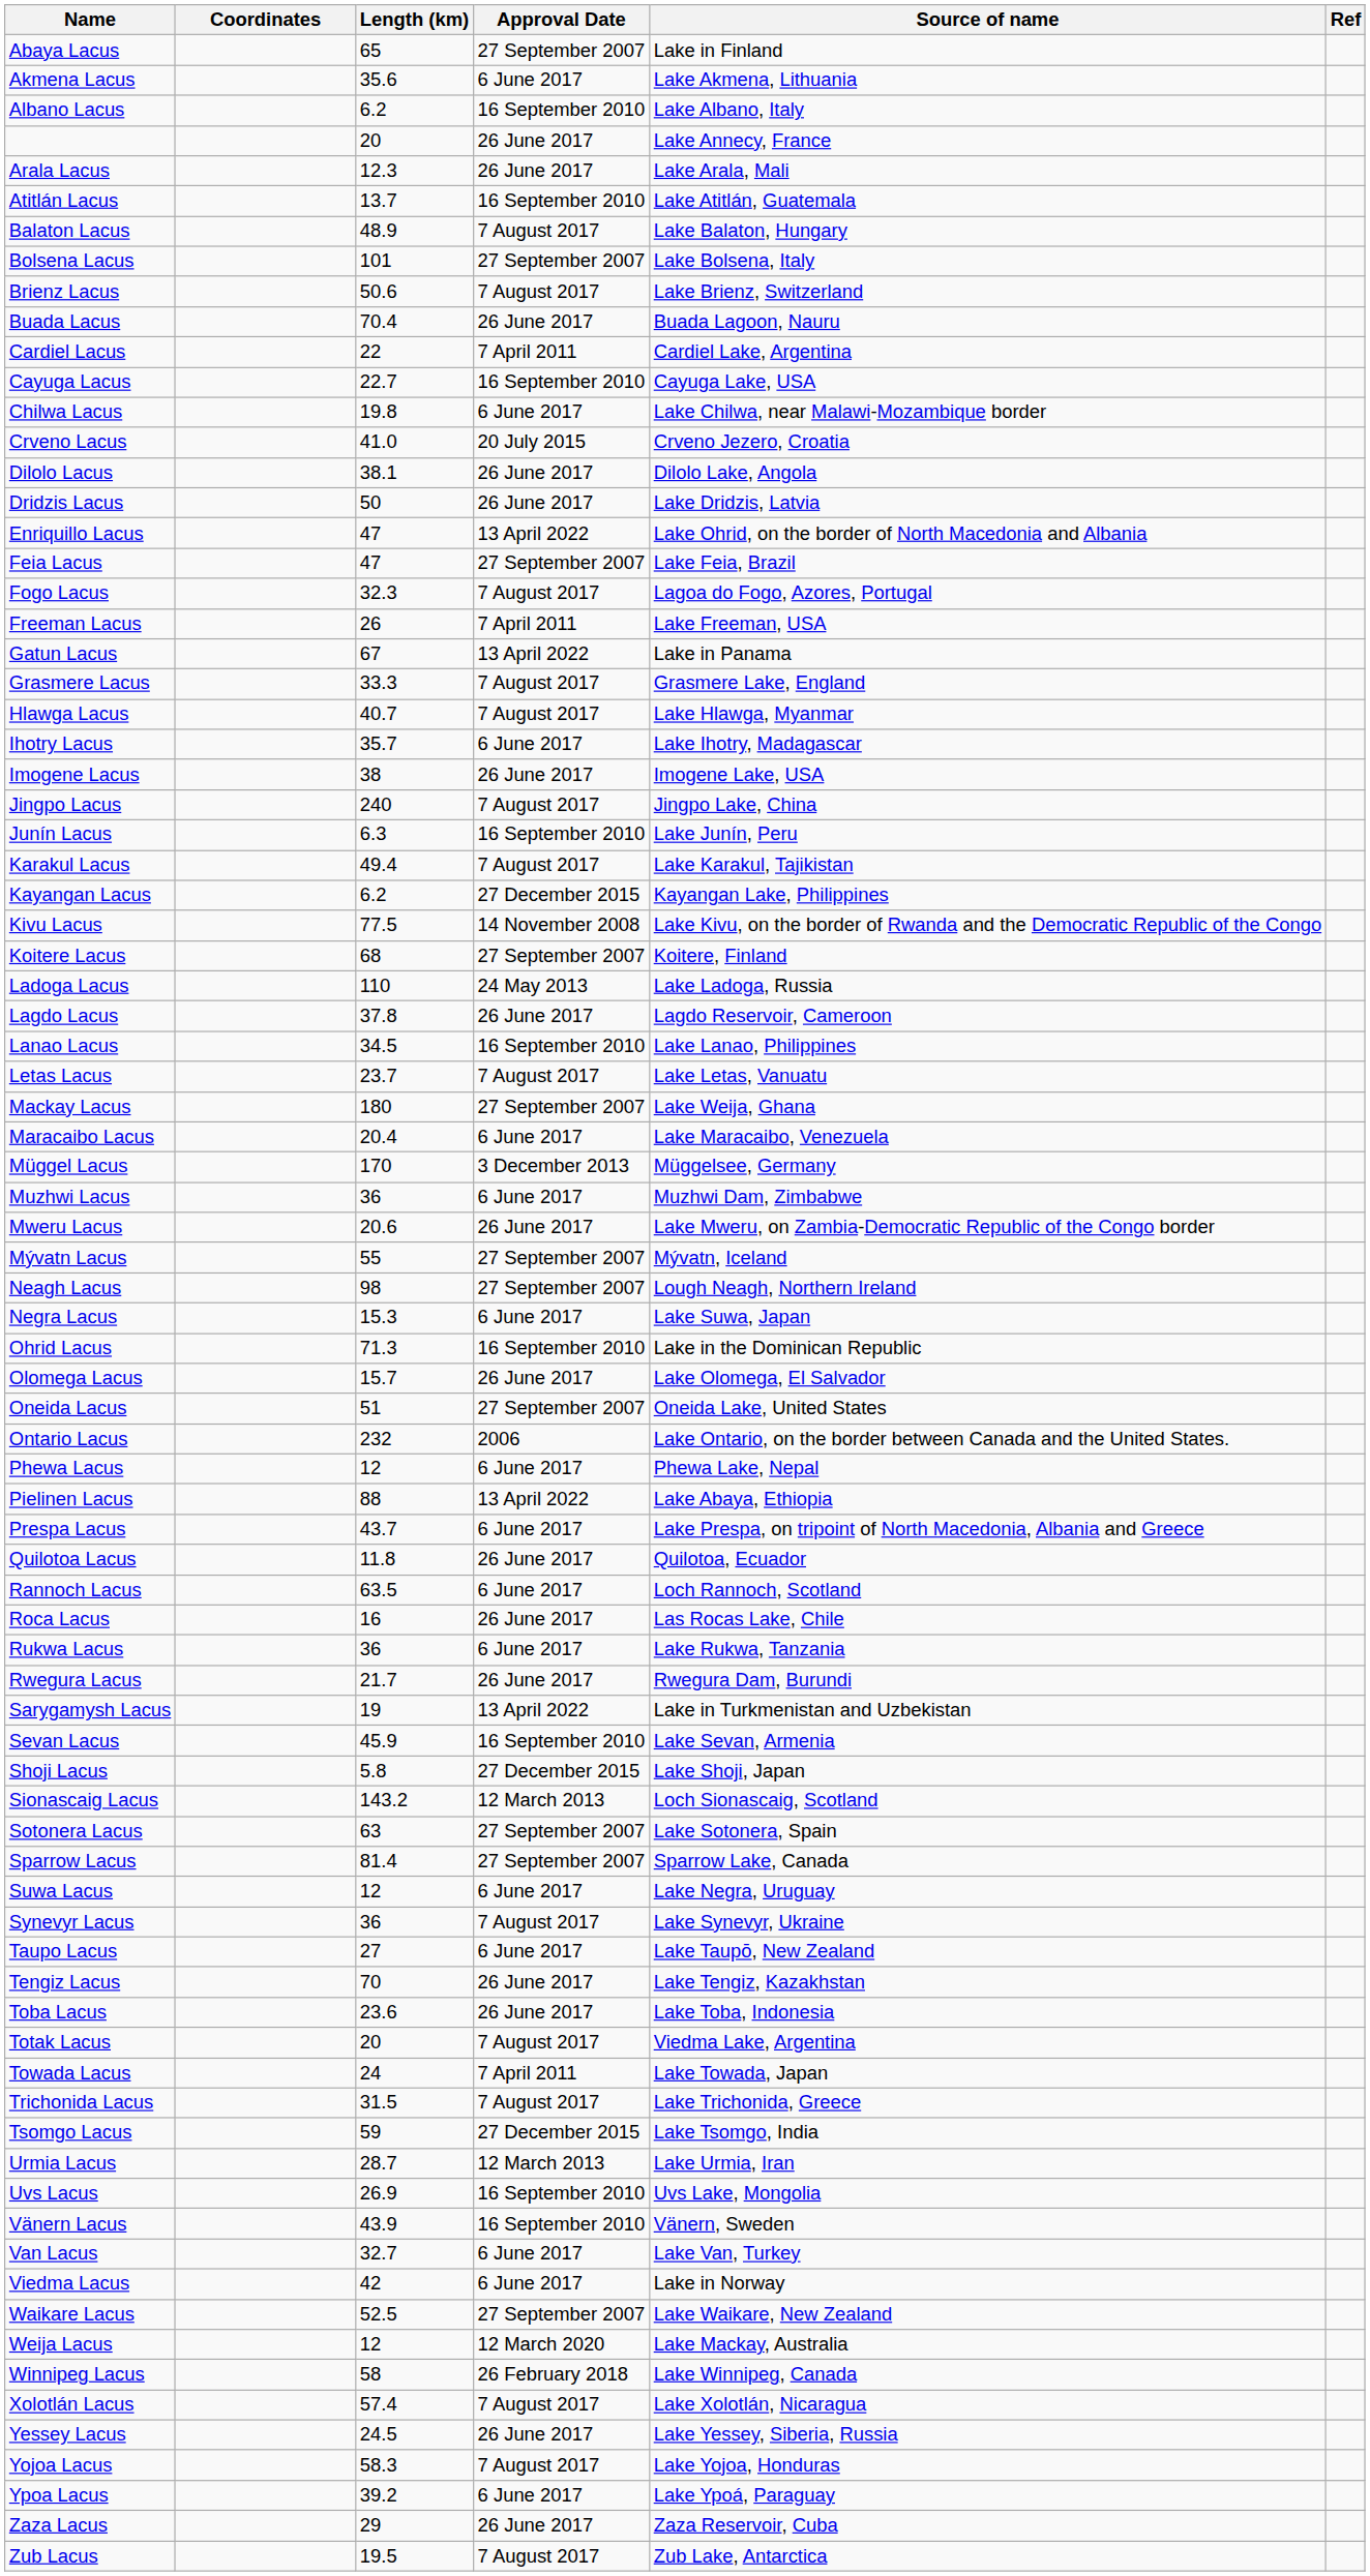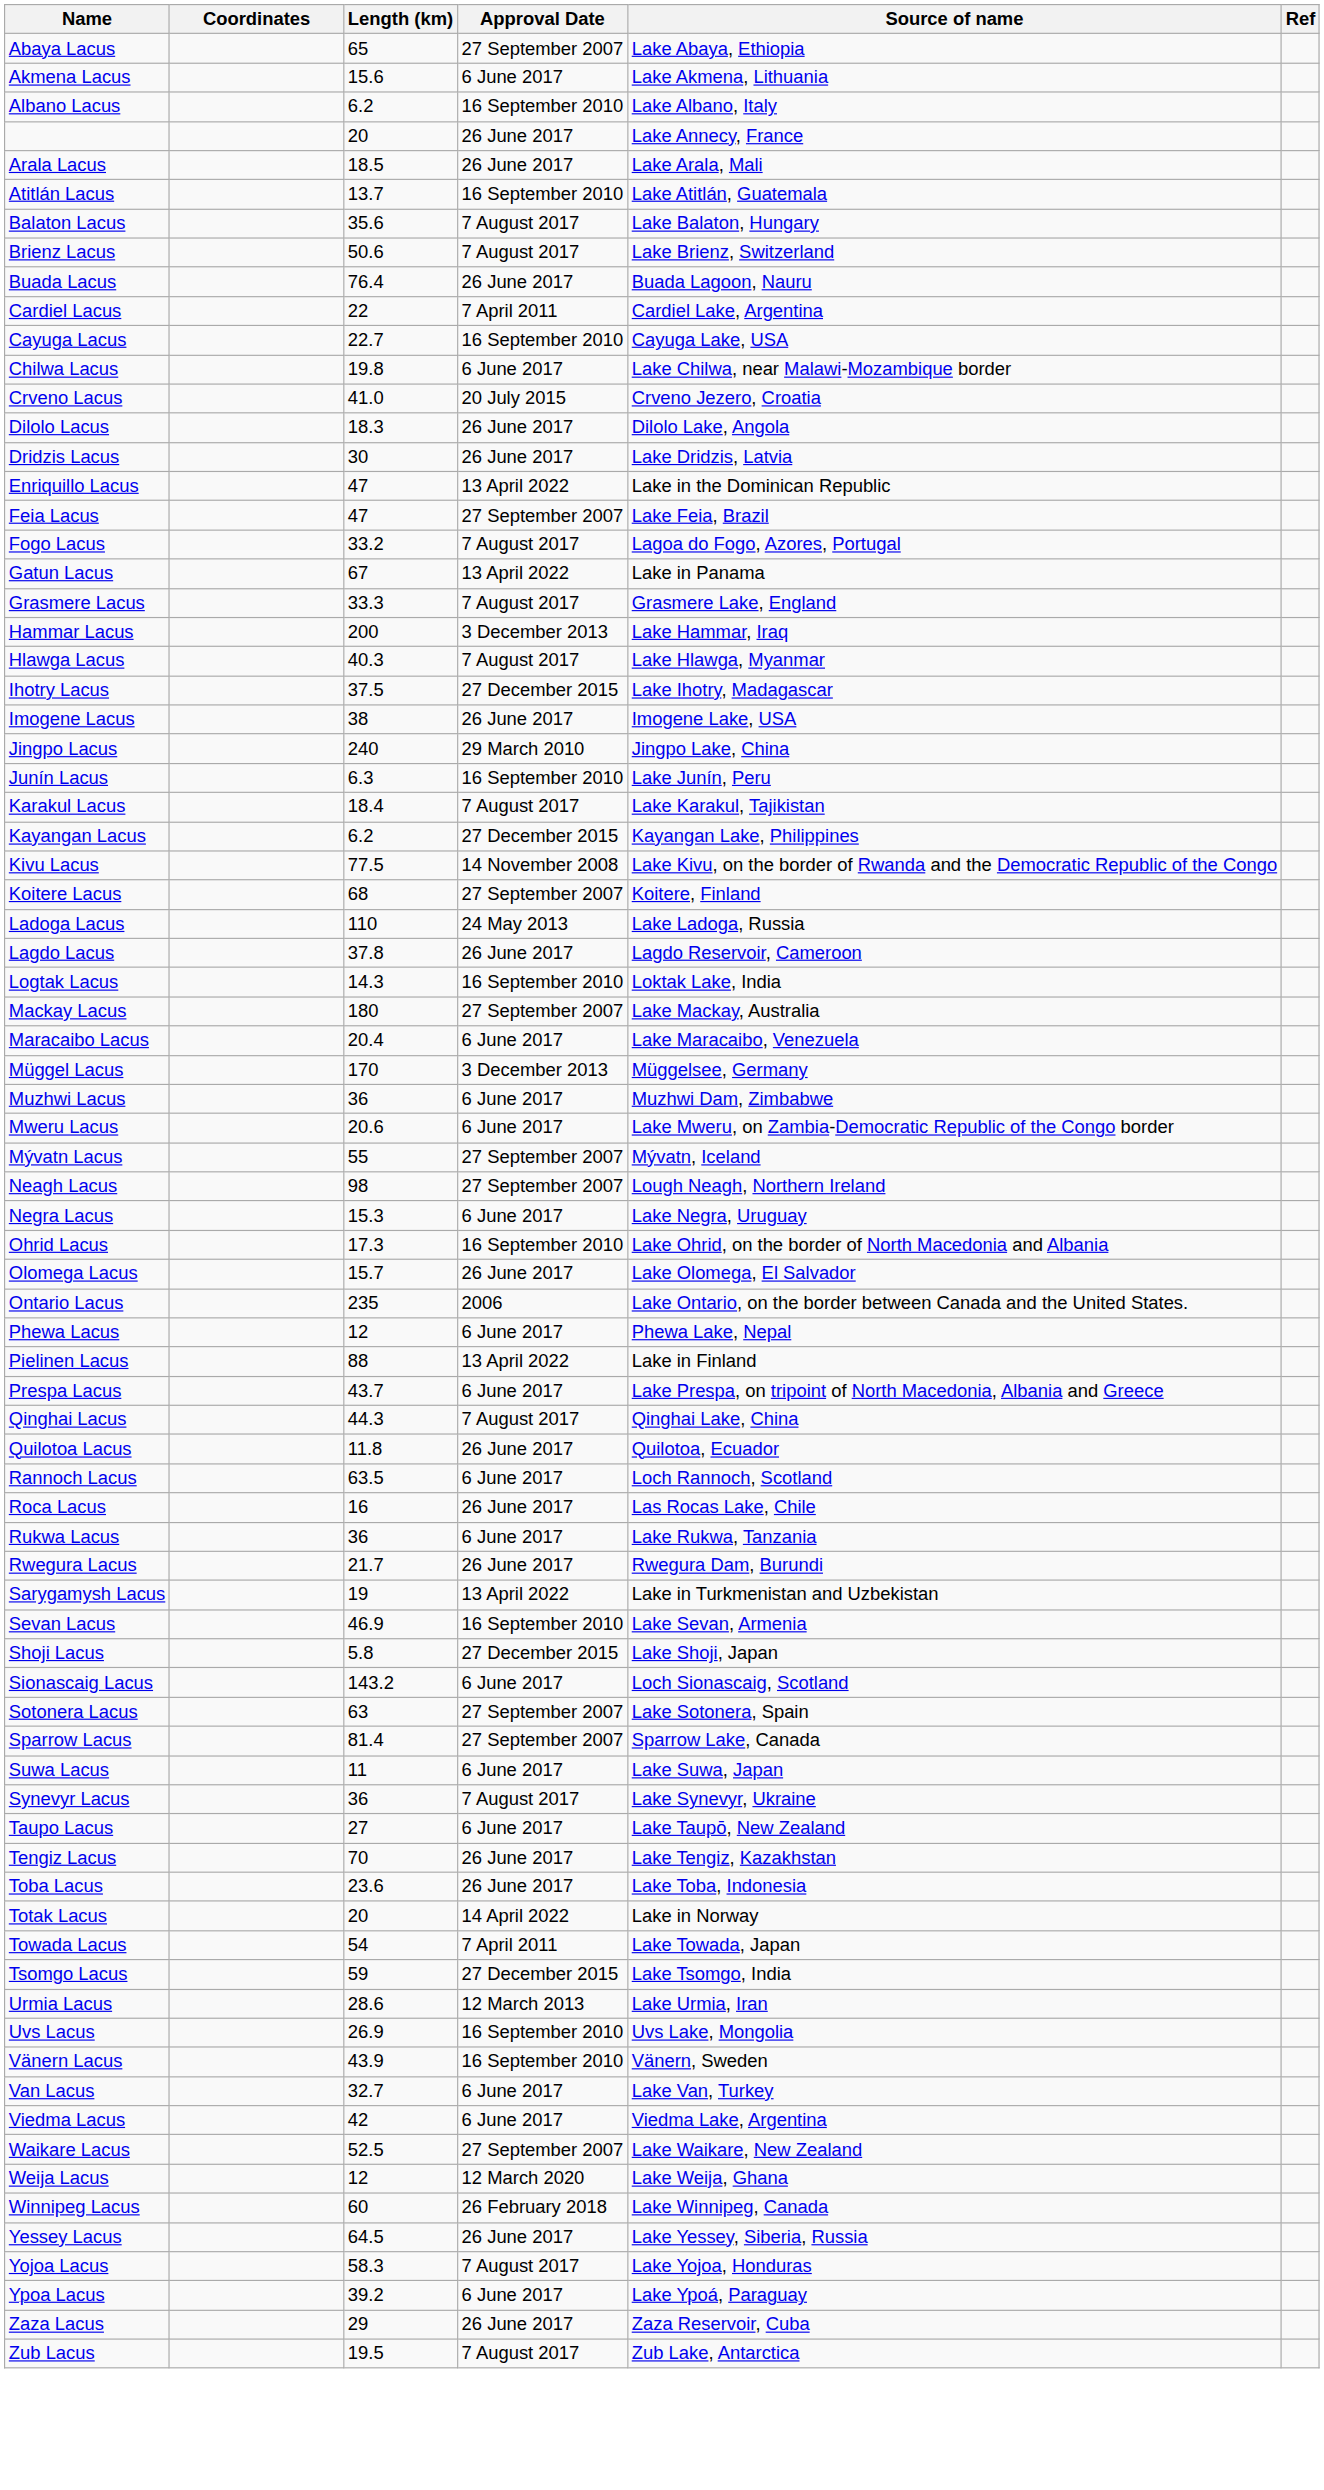Abaya Lacus | Source of name: Lake in Finland -> Lake Abaya, Ethiopia
Akmena Lacus | Length (km): 35.6 -> 15.6
Arala Lacus | Length (km): 12.3 -> 18.5
Balaton Lacus | Length (km): 48.9 -> 35.6
- row: Bolsena Lacus | 101 | 27 September 2007 | Lake Bolsena, Italy
Buada Lacus | Length (km): 70.4 -> 76.4
Dilolo Lacus | Length (km): 38.1 -> 18.3
Dridzis Lacus | Length (km): 50 -> 30
Enriquillo Lacus | Source of name: Lake Ohrid, on the border of North Macedonia and Albania -> Lake in the Dominican Republic
Fogo Lacus | Length (km): 32.3 -> 33.2
- row: Freeman Lacus | 26 | 7 April 2011 | Lake Freeman, USA
+ row: Hammar Lacus | 200 | 3 December 2013 | Lake Hammar, Iraq
Hlawga Lacus | Length (km): 40.7 -> 40.3
Ihotry Lacus | Length (km): 35.7 -> 37.5
Ihotry Lacus | Approval Date: 6 June 2017 -> 27 December 2015
Jingpo Lacus | Approval Date: 7 August 2017 -> 29 March 2010
Karakul Lacus | Length (km): 49.4 -> 18.4
- row: Lanao Lacus | 34.5 | 16 September 2010 | Lake Lanao, Philippines
- row: Letas Lacus | 23.7 | 7 August 2017 | Lake Letas, Vanuatu
+ row: Logtak Lacus | 14.3 | 16 September 2010 | Loktak Lake, India
Mackay Lacus | Source of name: Lake Weija, Ghana -> Lake Mackay, Australia
Mweru Lacus | Approval Date: 26 June 2017 -> 6 June 2017
Negra Lacus | Source of name: Lake Suwa, Japan -> Lake Negra, Uruguay
Ohrid Lacus | Length (km): 71.3 -> 17.3
Ohrid Lacus | Source of name: Lake in the Dominican Republic -> Lake Ohrid, on the border of North Macedonia and Albania
- row: Oneida Lacus | 51 | 27 September 2007 | Oneida Lake, United States
Ontario Lacus | Length (km): 232 -> 235
Pielinen Lacus | Source of name: Lake Abaya, Ethiopia -> Lake in Finland
+ row: Qinghai Lacus | 44.3 | 7 August 2017 | Qinghai Lake, China
Sevan Lacus | Length (km): 45.9 -> 46.9
Sionascaig Lacus | Approval Date: 12 March 2013 -> 6 June 2017
Suwa Lacus | Length (km): 12 -> 11
Suwa Lacus | Source of name: Lake Negra, Uruguay -> Lake Suwa, Japan
Totak Lacus | Approval Date: 7 August 2017 -> 14 April 2022
Totak Lacus | Source of name: Viedma Lake, Argentina -> Lake in Norway
Towada Lacus | Length (km): 24 -> 54
- row: Trichonida Lacus | 31.5 | 7 August 2017 | Lake Trichonida, Greece
Urmia Lacus | Length (km): 28.7 -> 28.6
Viedma Lacus | Source of name: Lake in Norway -> Viedma Lake, Argentina
Weija Lacus | Source of name: Lake Mackay, Australia -> Lake Weija, Ghana
Winnipeg Lacus | Length (km): 58 -> 60
- row: Xolotlán Lacus | 57.4 | 7 August 2017 | Lake Xolotlán, Nicaragua
Yessey Lacus | Length (km): 24.5 -> 64.5
